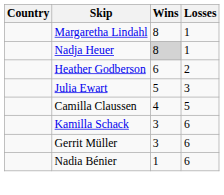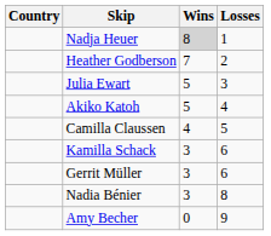- row: Margaretha Lindahl | 8 | 1
Heather Godberson | Wins: 6 -> 7
+ row: Akiko Katoh | 5 | 4
Nadia Bénier | Wins: 1 -> 3
Nadia Bénier | Losses: 6 -> 8
+ row: Amy Becher | 0 | 9
